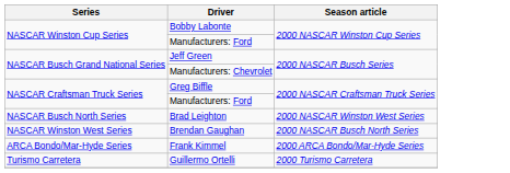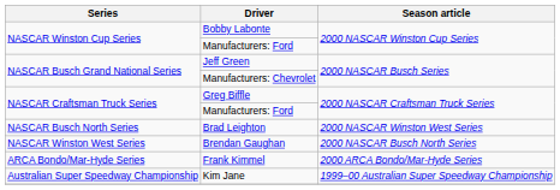+ row: Australian Super Speedway Championship | Kim Jane | 1999–00 Australian Super Speedway Championship
- row: Turismo Carretera | Guillermo Ortelli | 2000 Turismo Carretera
